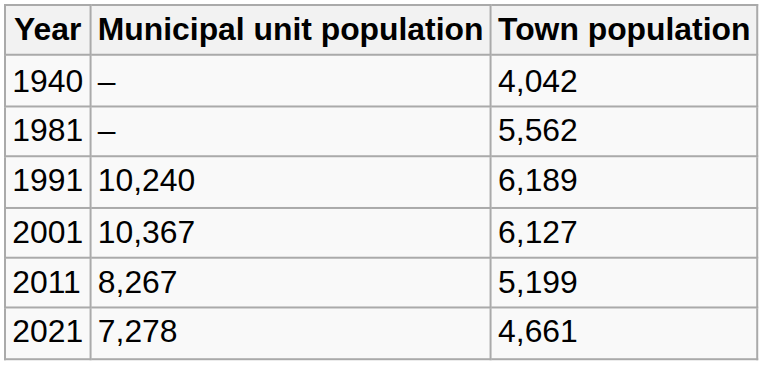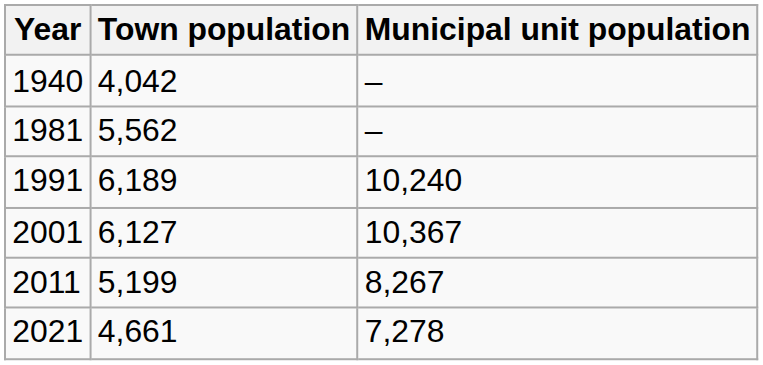columns swapped: Town population <-> Municipal unit population
